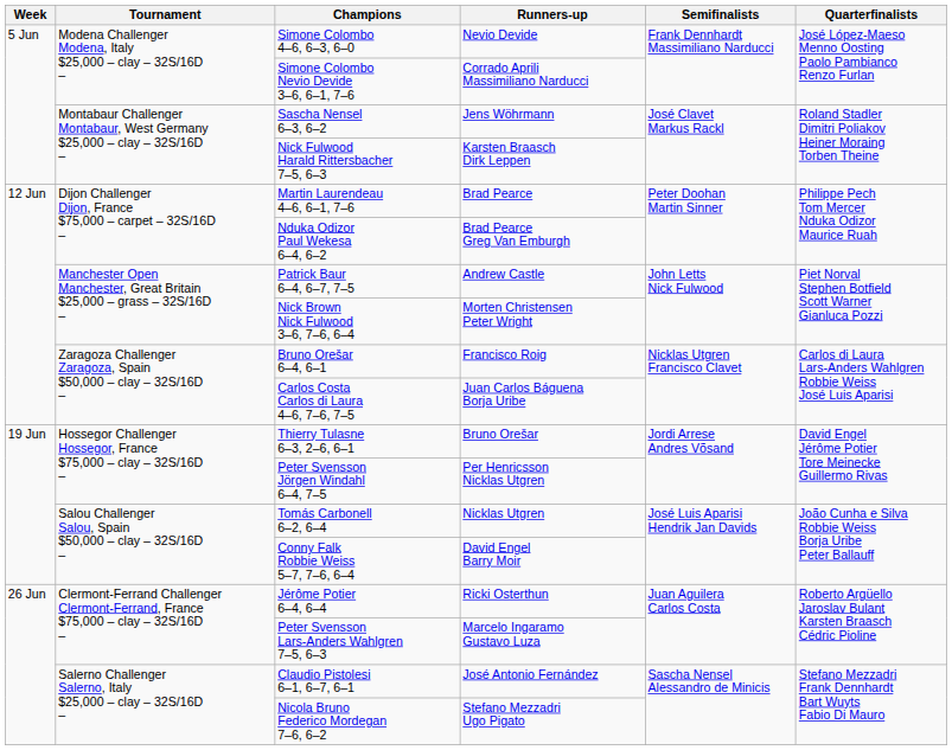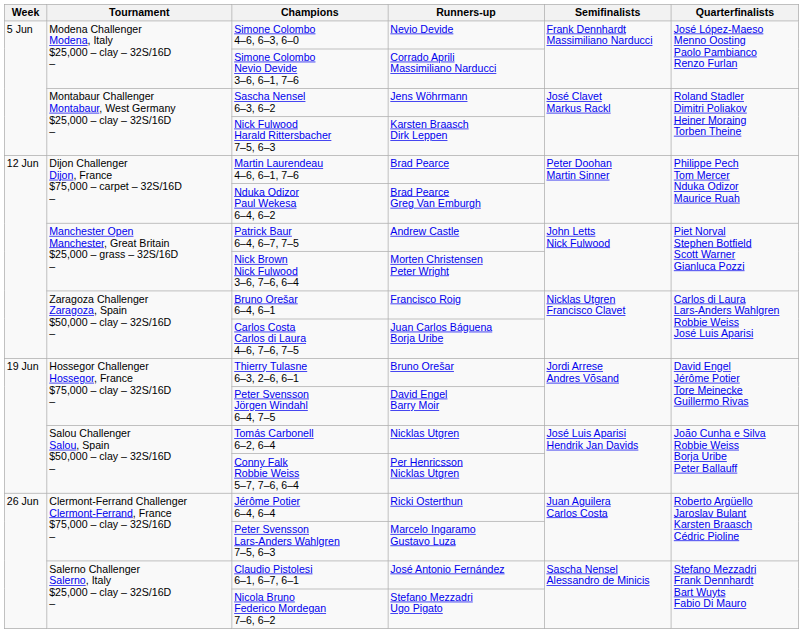Peter Svensson Jörgen Windahl 6–4, 7–5 | Runners-up: Per Henricsson Nicklas Utgren -> David Engel Barry Moir
Conny Falk Robbie Weiss 5–7, 7–6, 6–4 | Runners-up: David Engel Barry Moir -> Per Henricsson Nicklas Utgren
